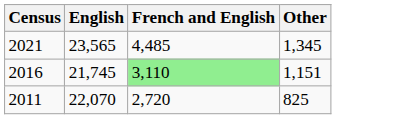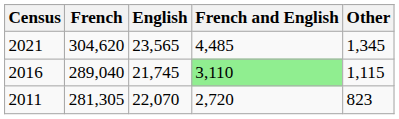+ column: French | 304,620 | 289,040 | 281,305
2016 | Other: 1,151 -> 1,115
2011 | Other: 825 -> 823
